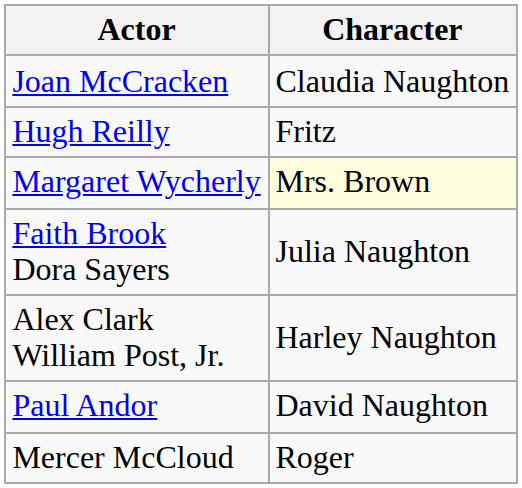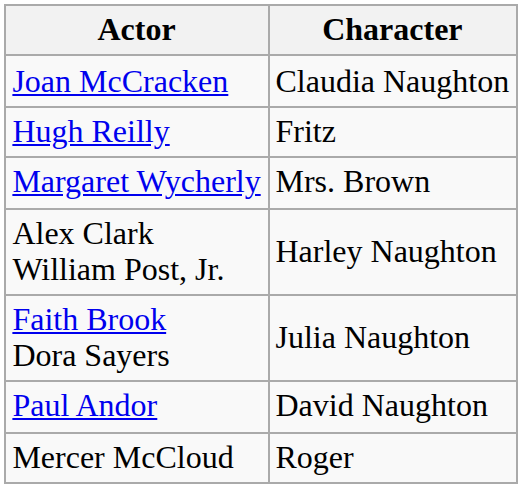Margaret Wycherly | Character: lightyellow background -> no background
rows swapped: Faith Brook Dora Sayers <-> Alex Clark William Post, Jr.
